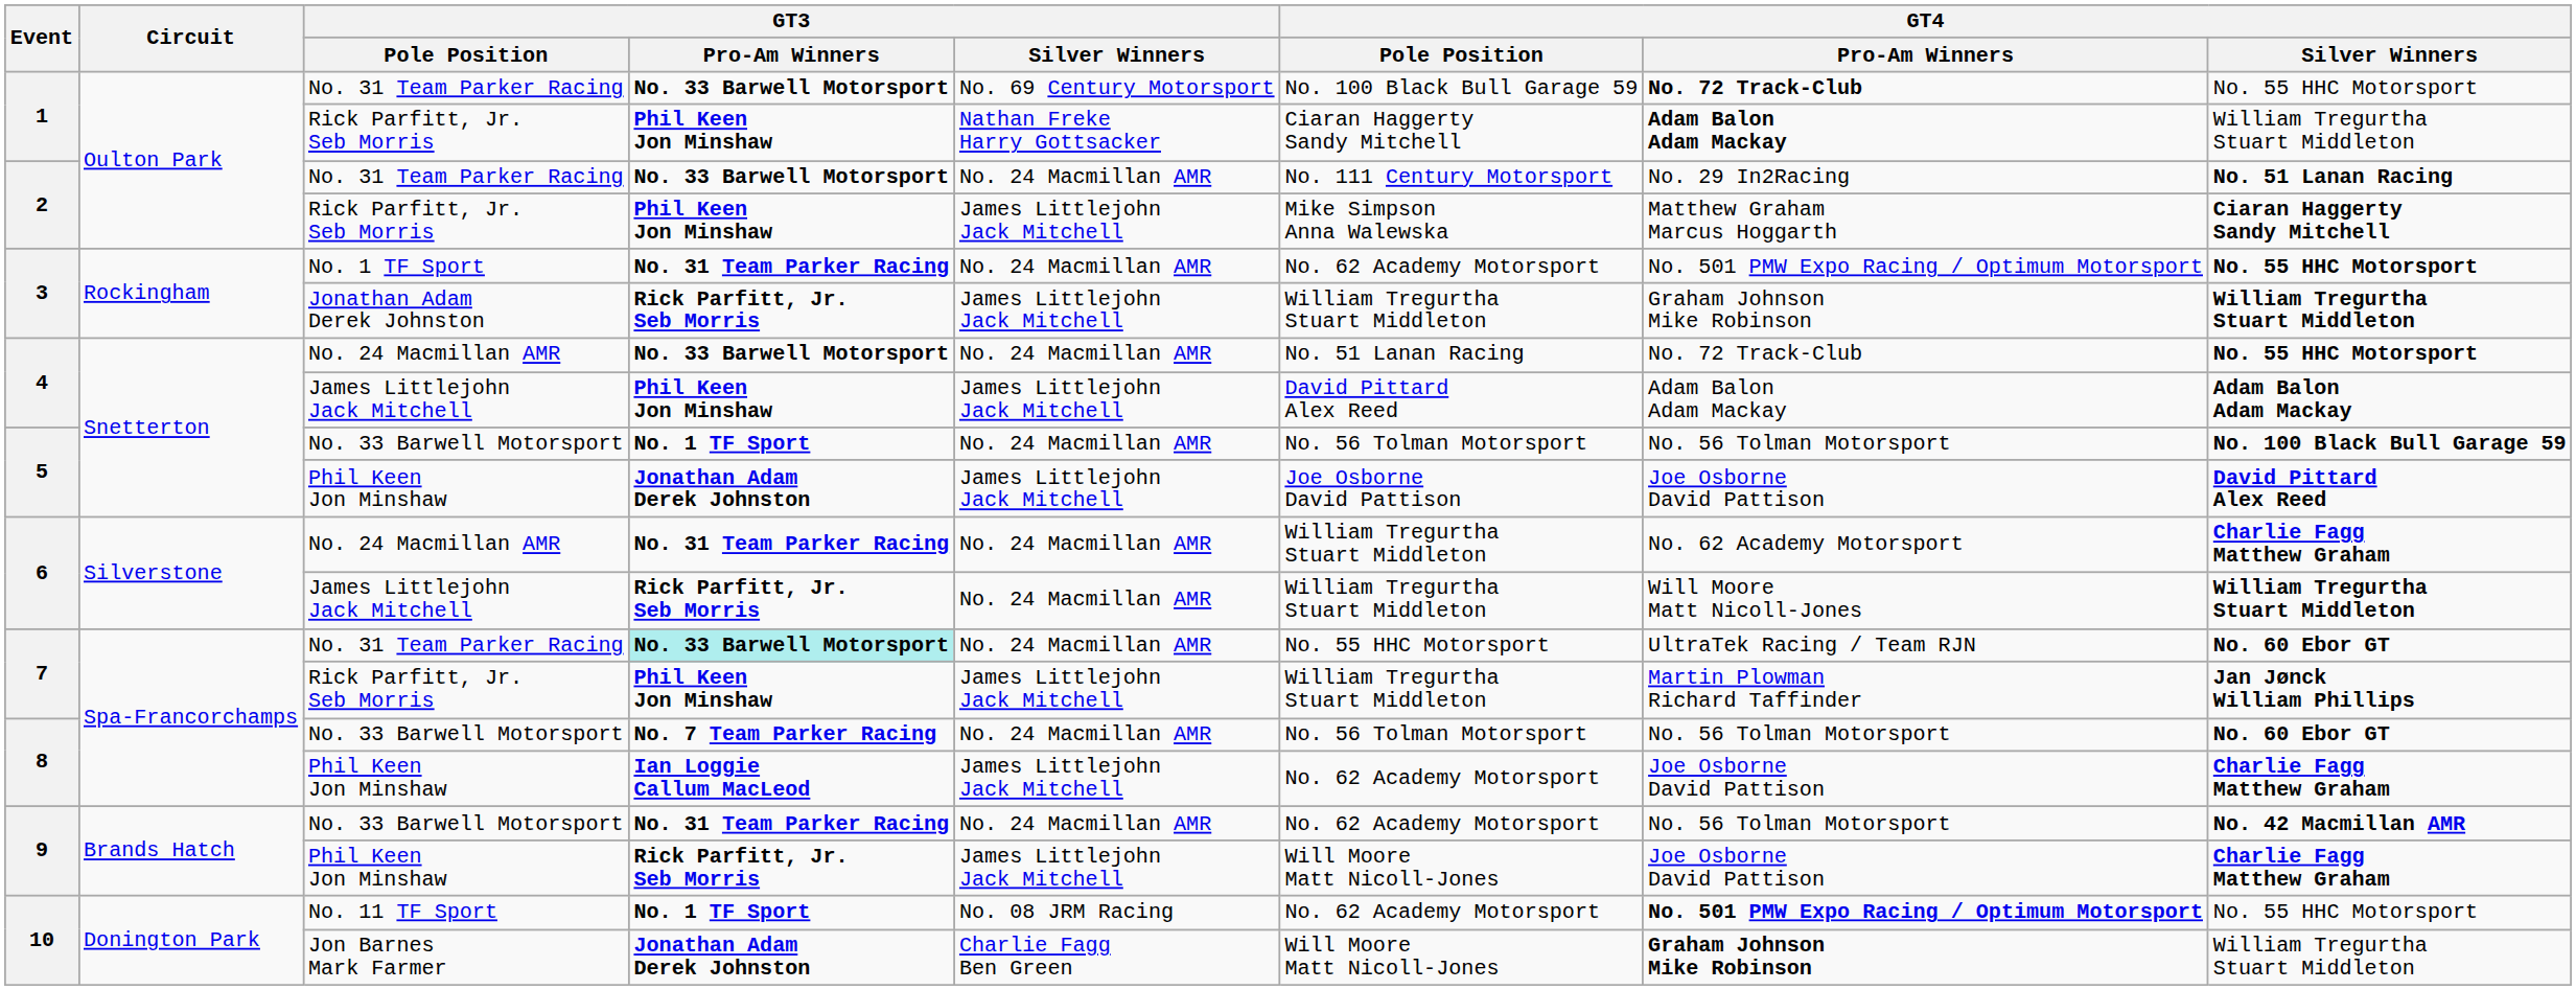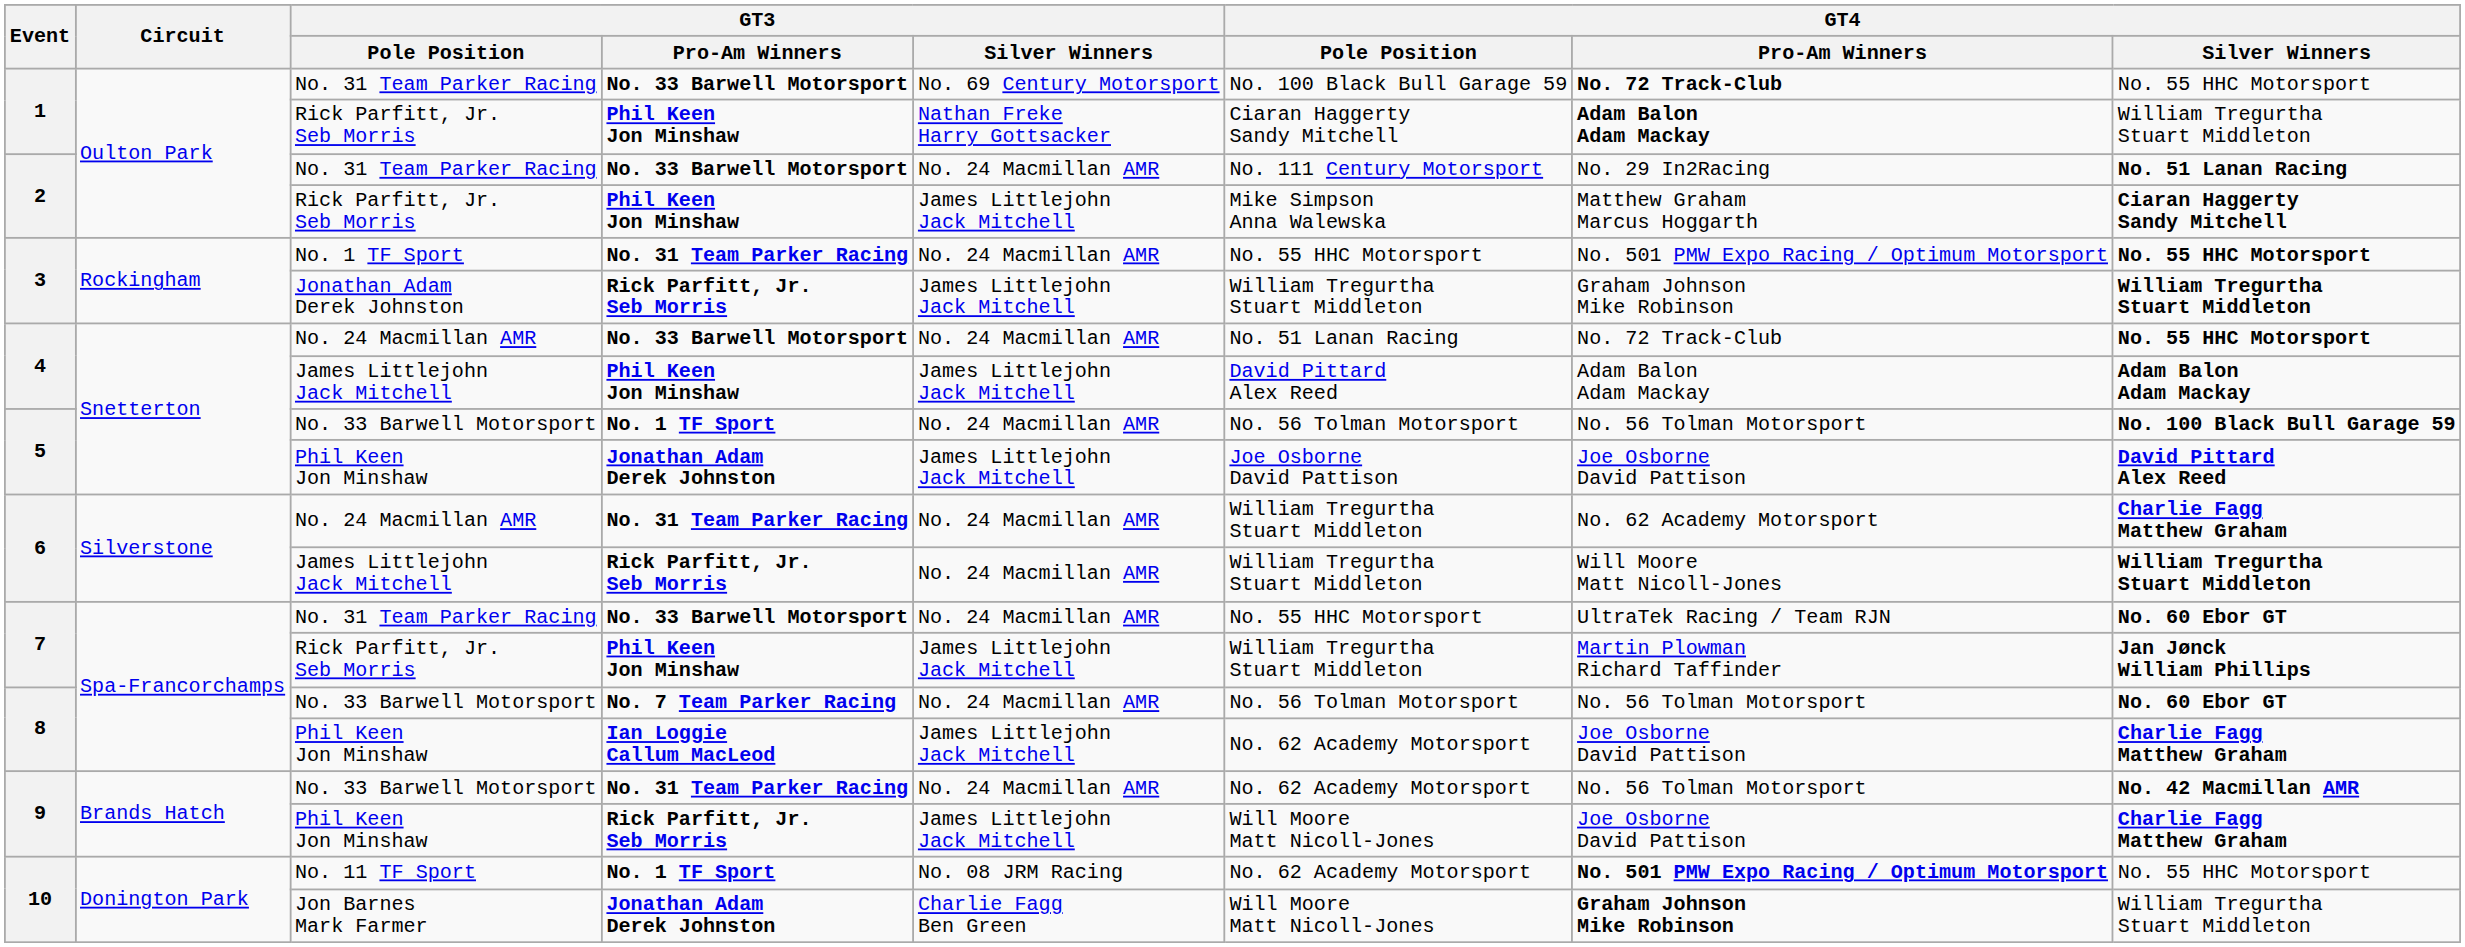3 / No. 1 TF Sport | GT4 / Pole Position: No. 62 Academy Motorsport -> No. 55 HHC Motorsport
7 / No. 31 Team Parker Racing | GT3 / Pro-Am Winners: paleturquoise background -> no background
